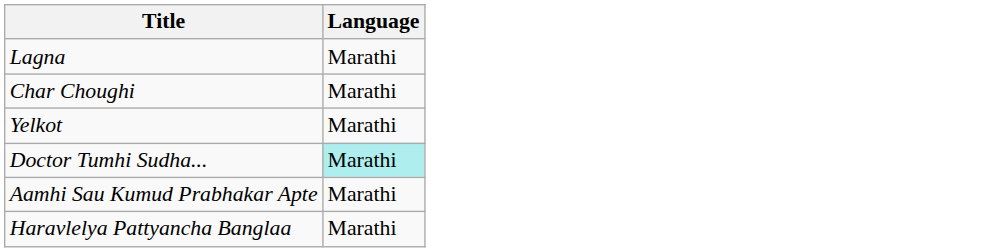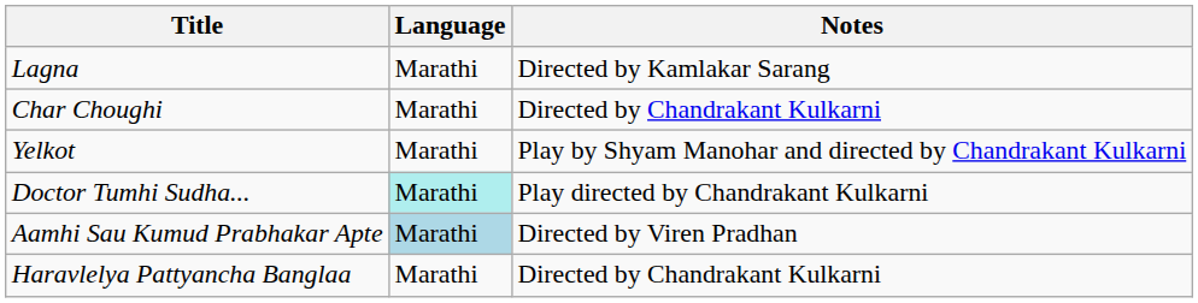+ column: Notes | Directed by Kamlakar Sarang | Directed by Chandrakant Kulkarni | Play by Shyam Manohar and directed by Chandrakant Kulkarni | Play directed by Chandrakant Kulkarni | Directed by Viren Pradhan | Directed by Chandrakant Kulkarni
Aamhi Sau Kumud Prabhakar Apte | Language: no background -> lightblue background
